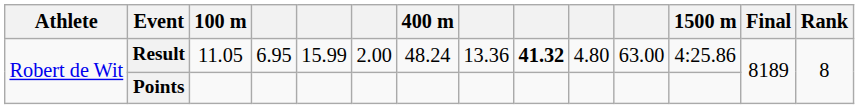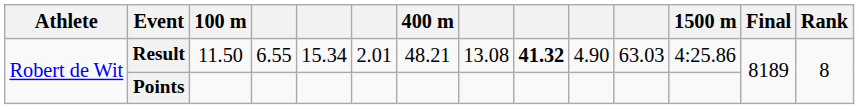Result | 100 m: 11.05 -> 11.50
Result | column 4: 6.95 -> 6.55
Result | column 5: 15.99 -> 15.34
Result | column 6: 2.00 -> 2.01
Result | 400 m: 48.24 -> 48.21
Result | column 8: 13.36 -> 13.08
Result | column 10: 4.80 -> 4.90
Result | column 11: 63.00 -> 63.03
